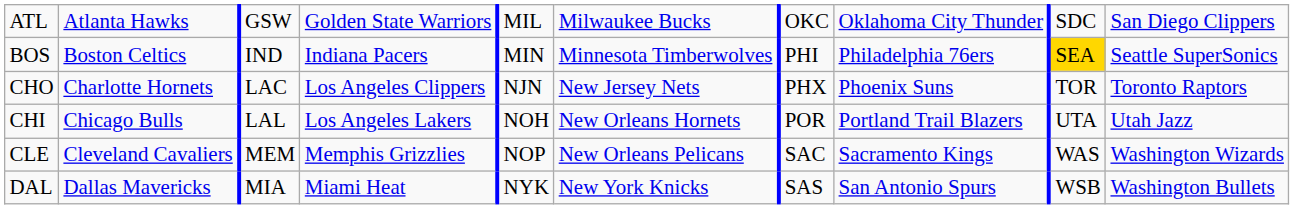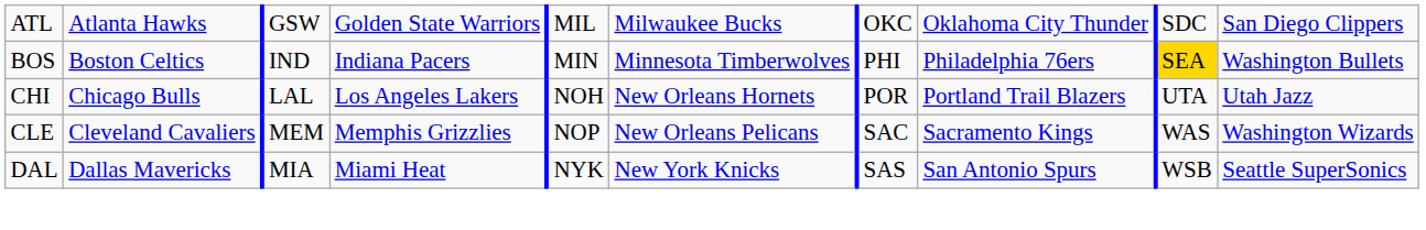BOS | column 10: Seattle SuperSonics -> Washington Bullets
- row: CHO | Charlotte Hornets | LAC | Los Angeles Clippers | NJN | New Jersey Nets | PHX | Phoenix Suns | TOR | Toronto Raptors
DAL | column 10: Washington Bullets -> Seattle SuperSonics
